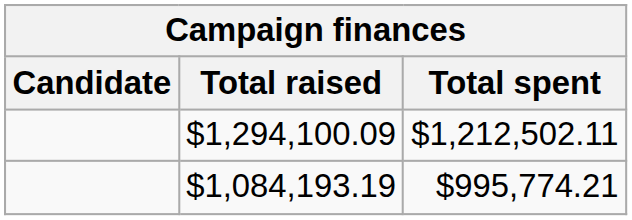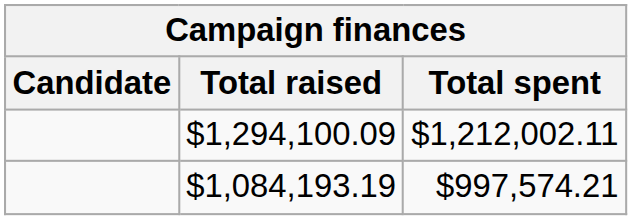$1,294,100.09 | Total spent: $1,212,502.11 -> $1,212,002.11
$1,084,193.19 | Total spent: $995,774.21 -> $997,574.21
